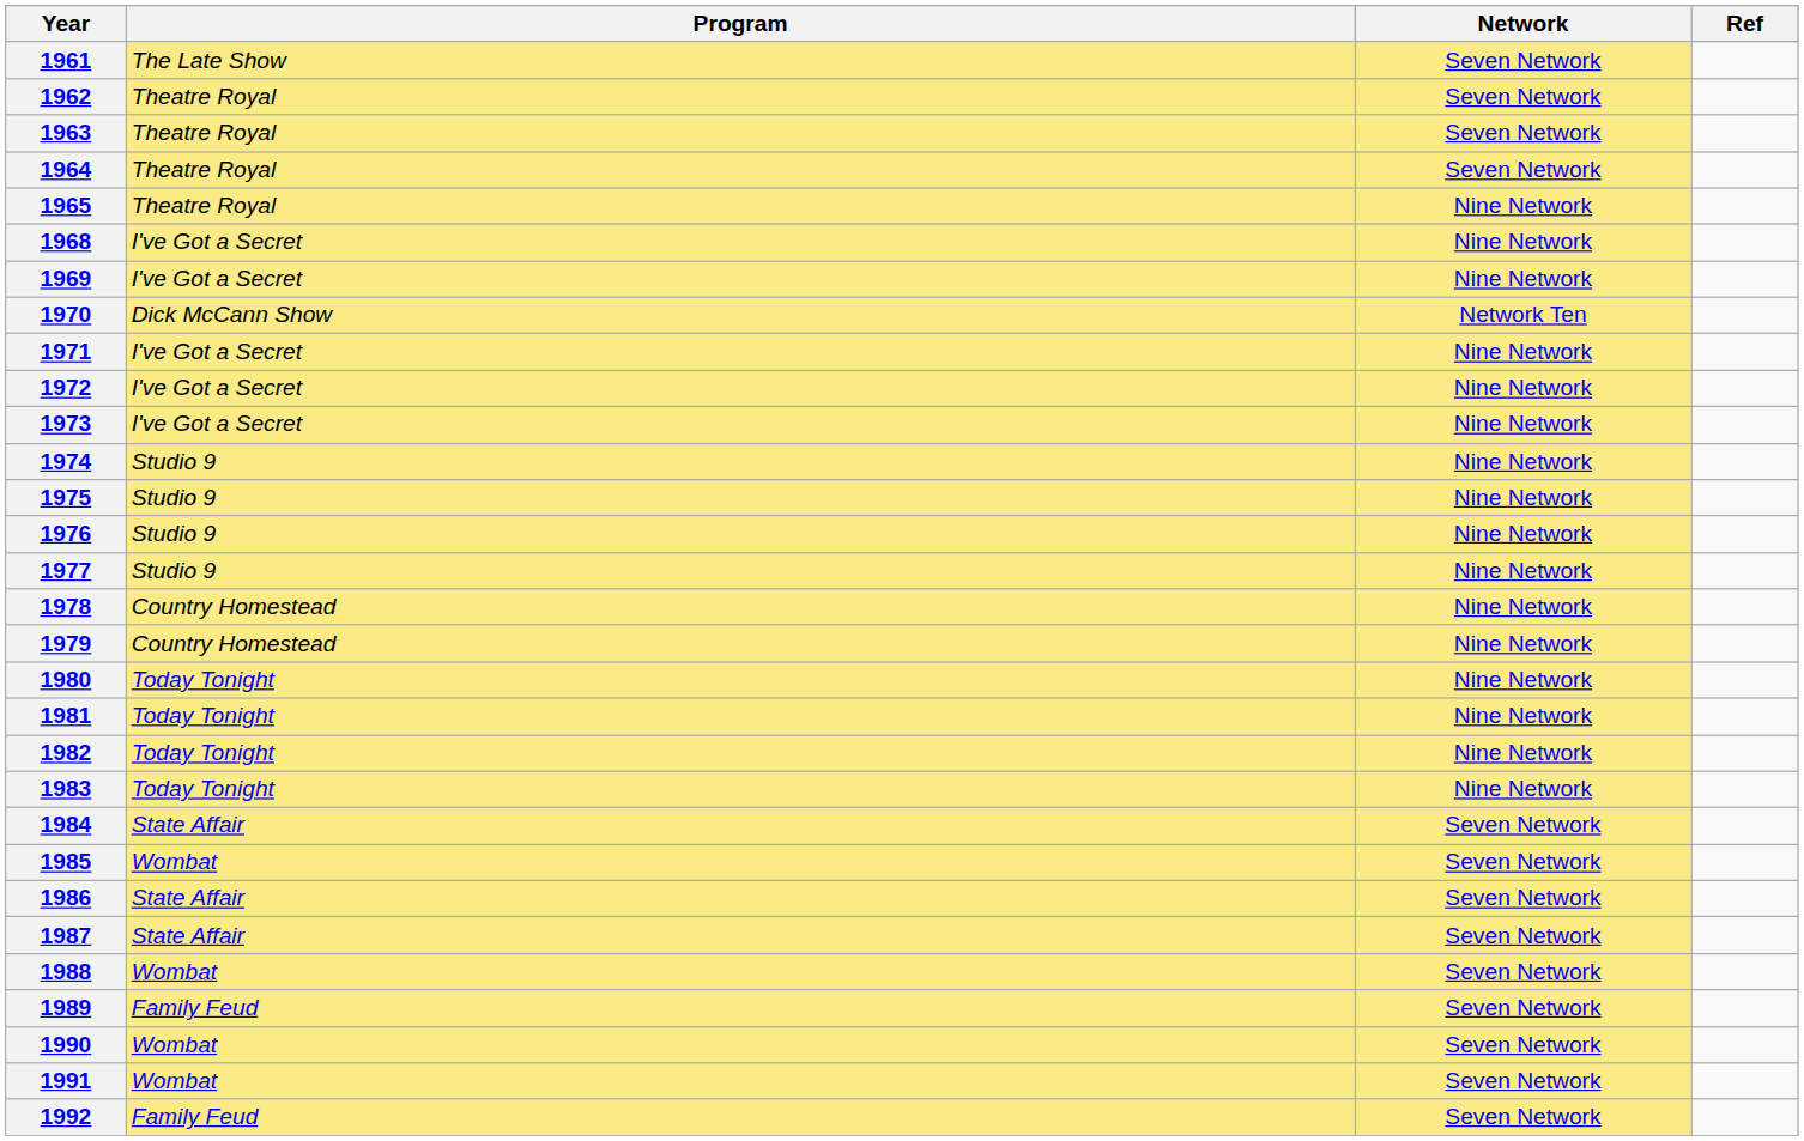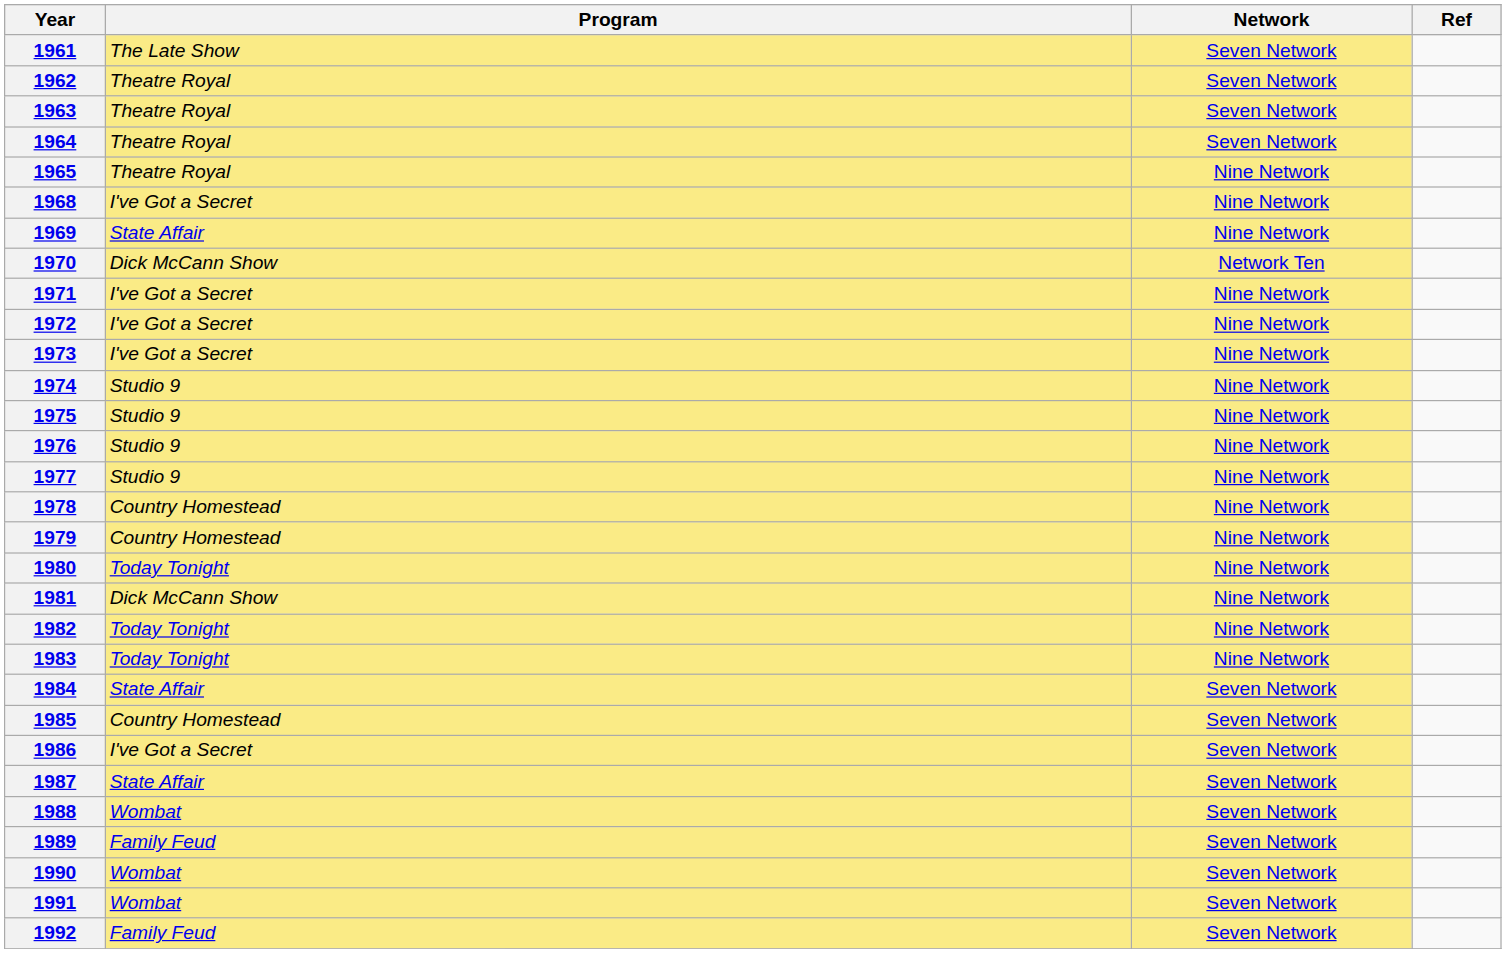1969 | Program: I've Got a Secret -> State Affair
1981 | Program: Today Tonight -> Dick McCann Show
1985 | Program: Wombat -> Country Homestead
1986 | Program: State Affair -> I've Got a Secret
